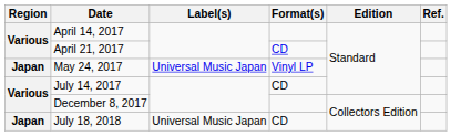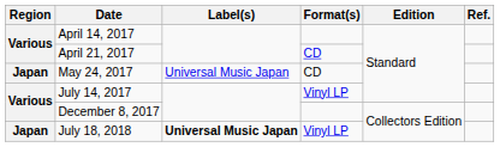May 24, 2017 | Format(s): Vinyl LP -> CD
July 14, 2017 | Format(s): CD -> Vinyl LP
July 18, 2018 | Label(s): normal -> bold
July 18, 2018 | Format(s): CD -> Vinyl LP
